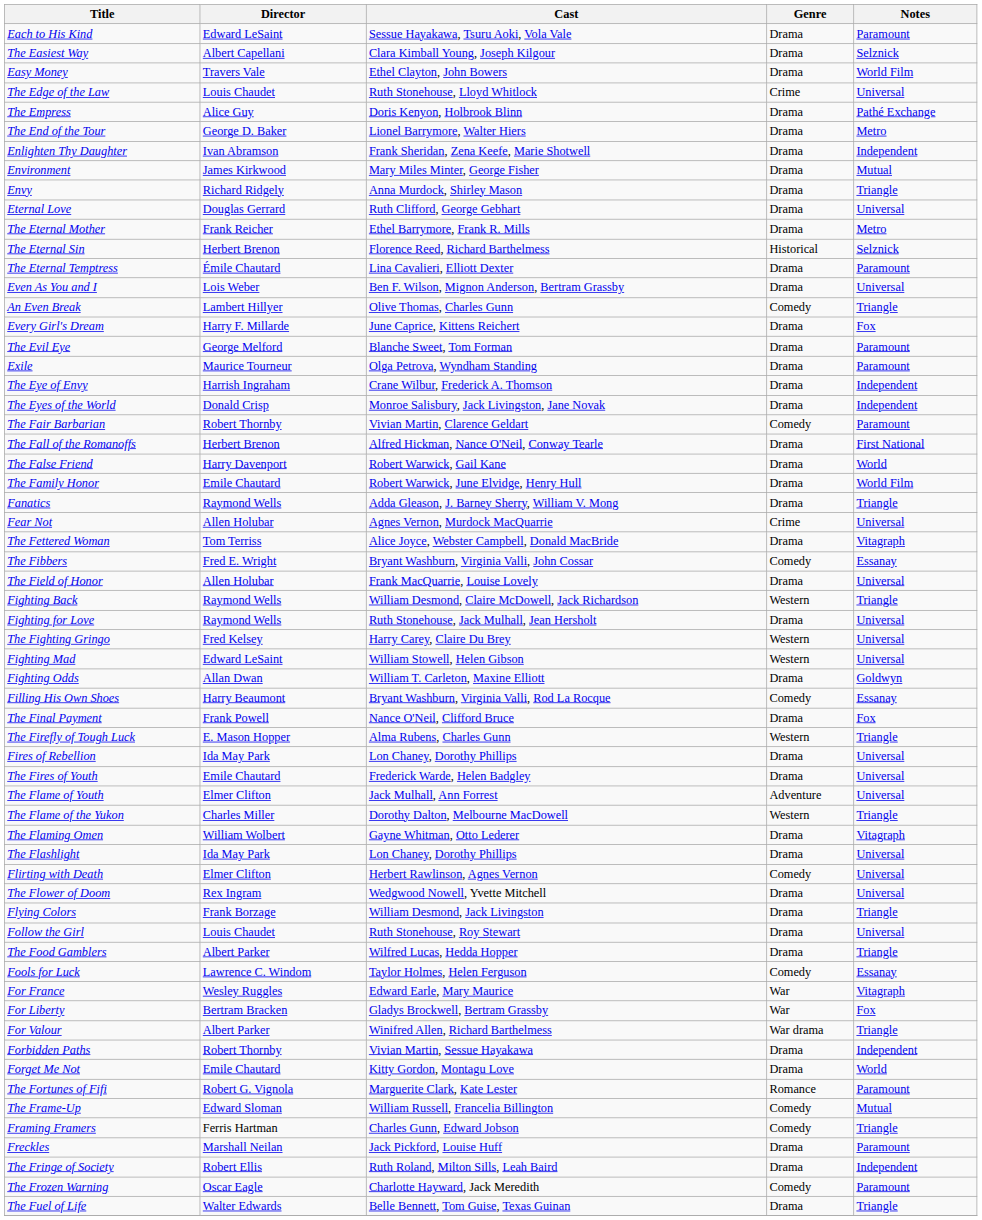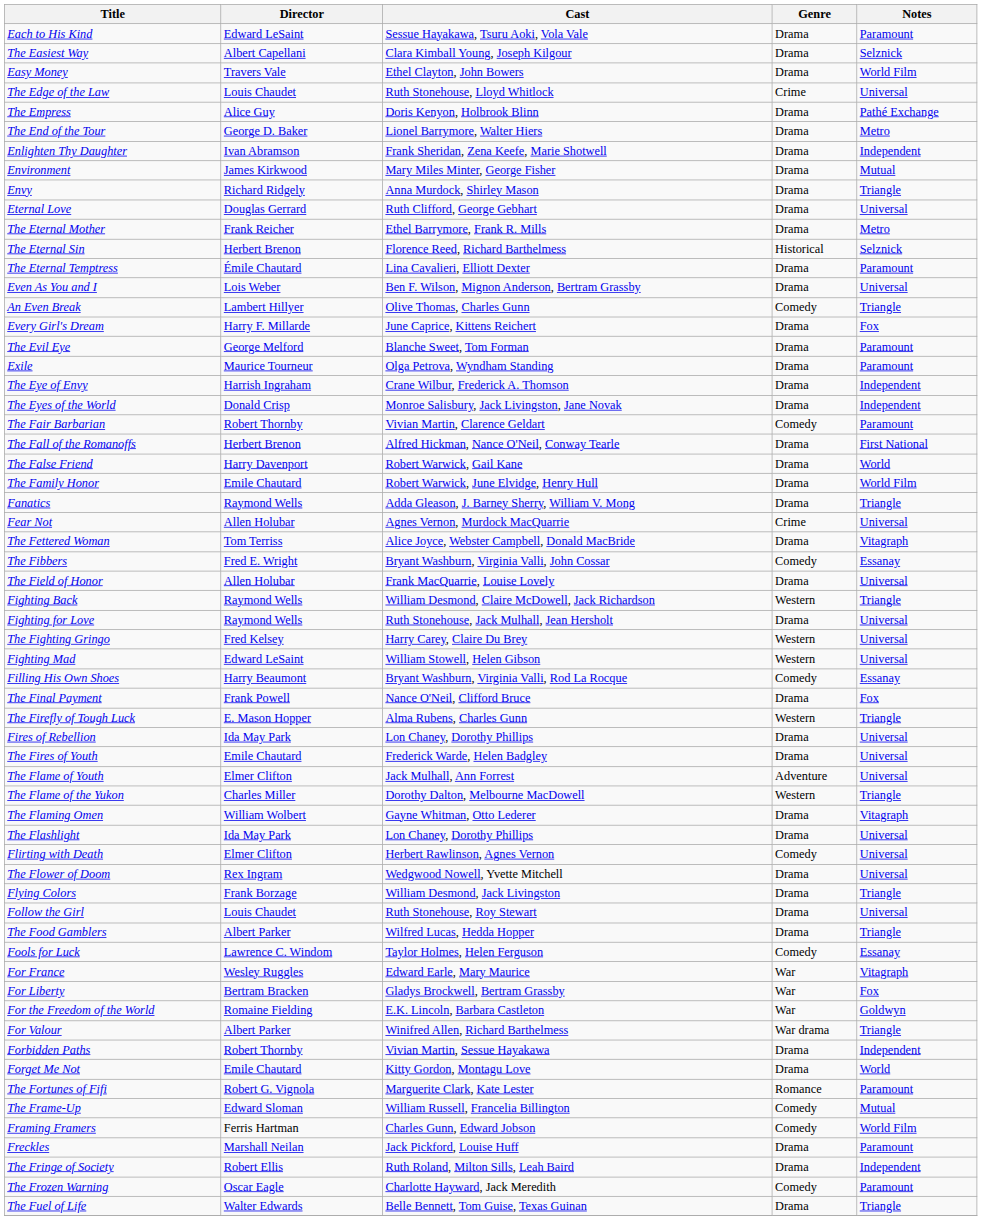- row: Fighting Odds | Allan Dwan | William T. Carleton, Maxine Elliott | Drama | Goldwyn
+ row: For the Freedom of the World | Romaine Fielding | E.K. Lincoln, Barbara Castleton | War | Goldwyn
Framing Framers | Notes: Triangle -> World Film
